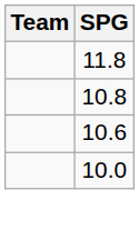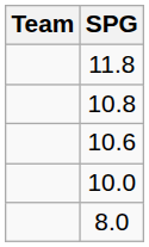+ row: 8.0
